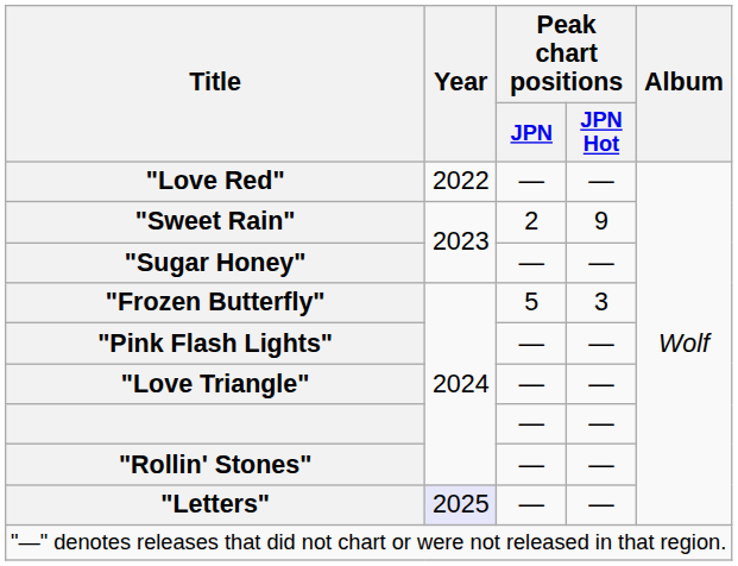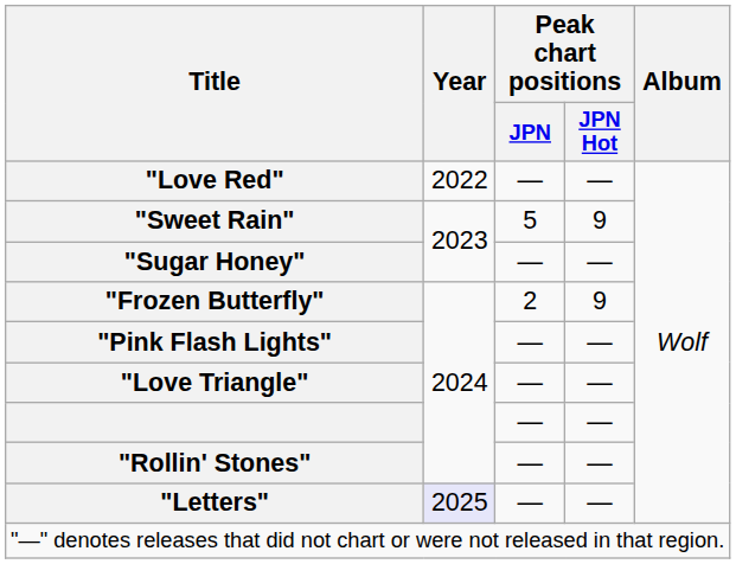"Sweet Rain" | Peak chart positions / JPN: 2 -> 5
"Frozen Butterfly" | Peak chart positions / JPN: 5 -> 2
"Frozen Butterfly" | Peak chart positions / JPN Hot: 3 -> 9
